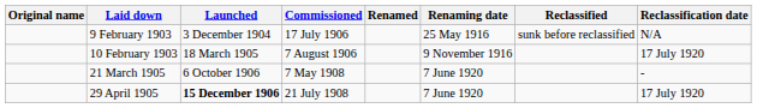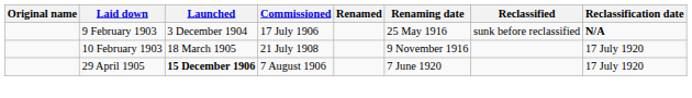9 February 1903 | Reclassification date: normal -> bold
10 February 1903 | Commissioned: 7 August 1906 -> 21 July 1908
- row: 21 March 1905 | 6 October 1906 | 7 May 1908 | 7 June 1920 | -
29 April 1905 | Commissioned: 21 July 1908 -> 7 August 1906
